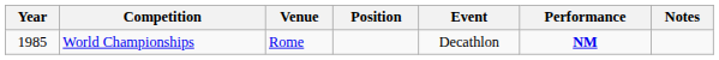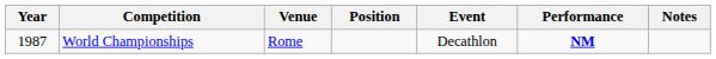World Championships | Year: 1985 -> 1987
